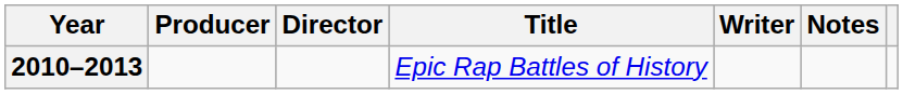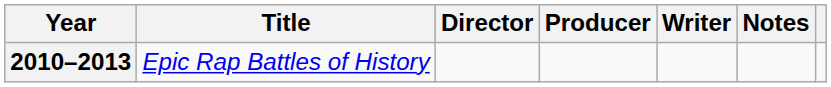columns swapped: Title <-> Producer
